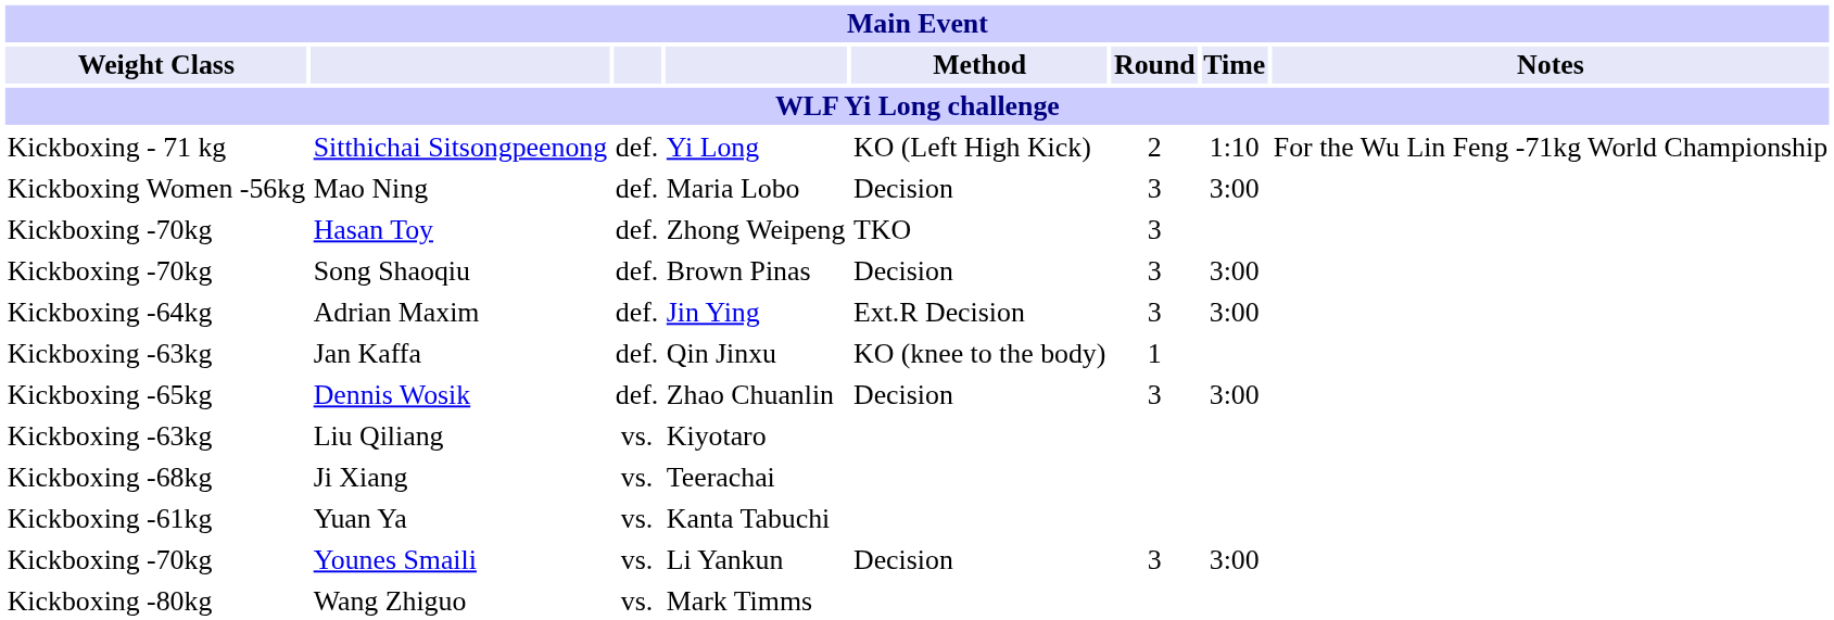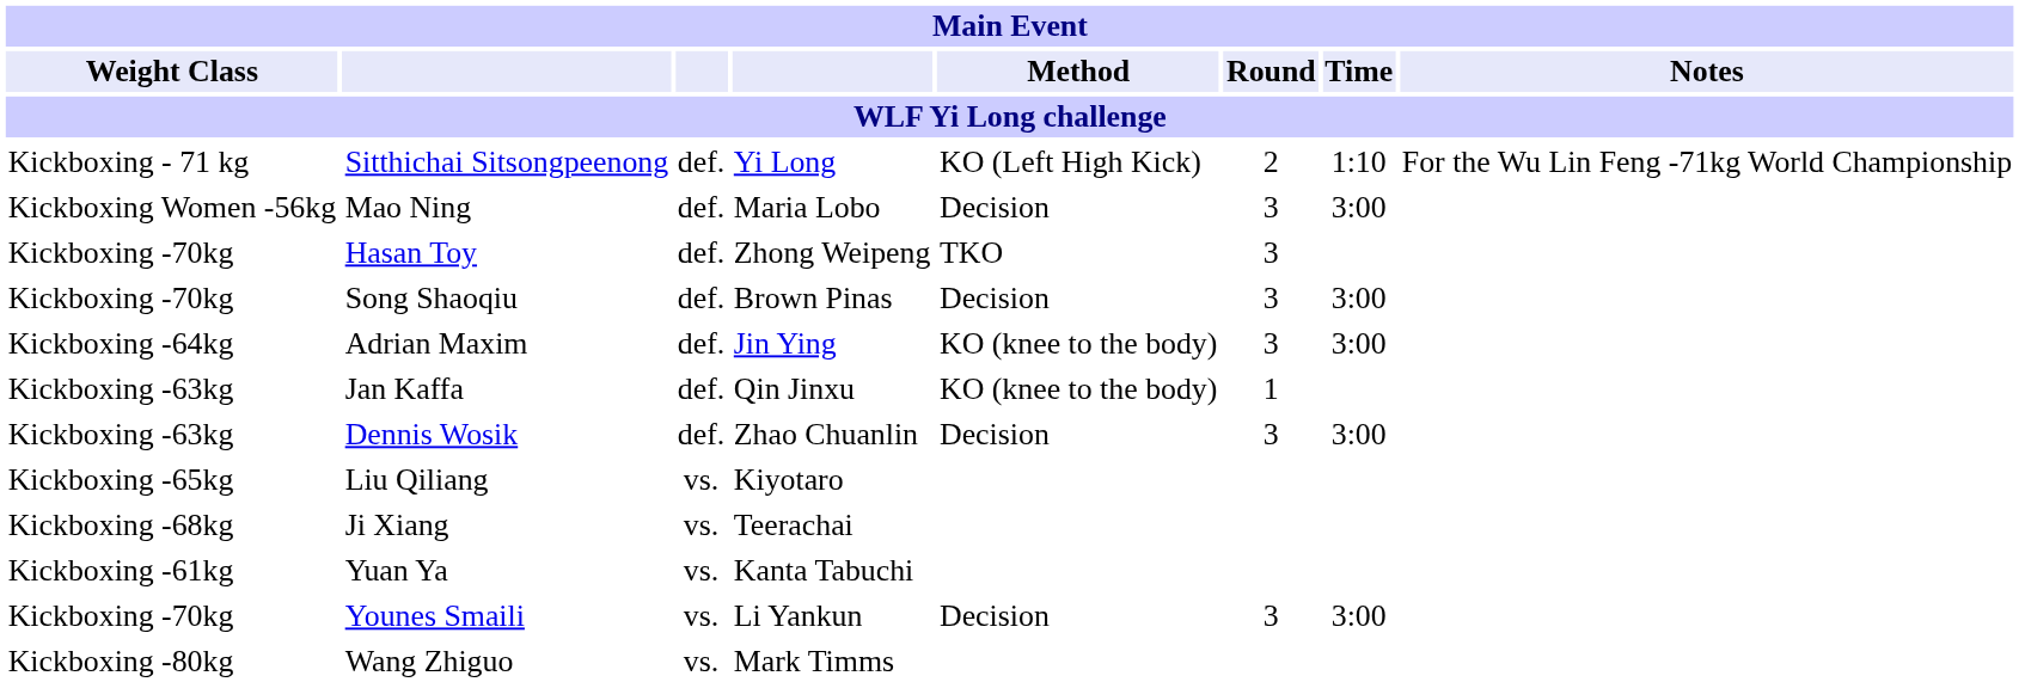Adrian Maxim | Method: Ext.R Decision -> KO (knee to the body)
Dennis Wosik | Weight Class: Kickboxing -65kg -> Kickboxing -63kg
Liu Qiliang | Weight Class: Kickboxing -63kg -> Kickboxing -65kg
